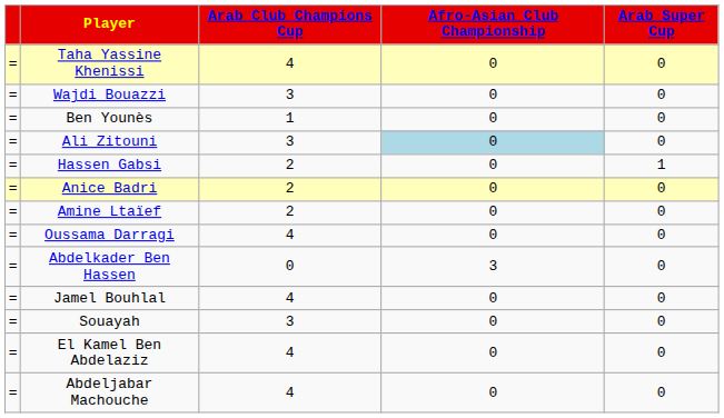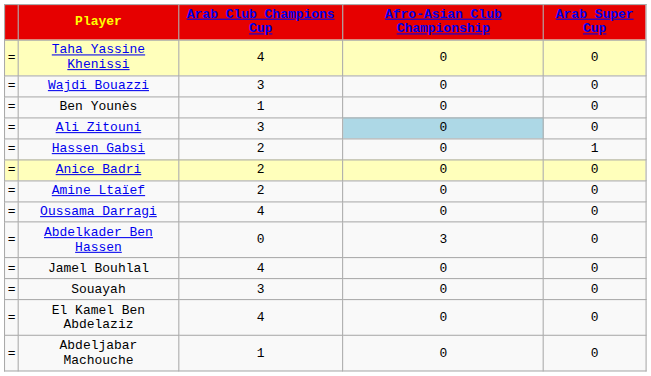Abdeljabar Machouche | Arab Club Champions Cup: 4 -> 1
